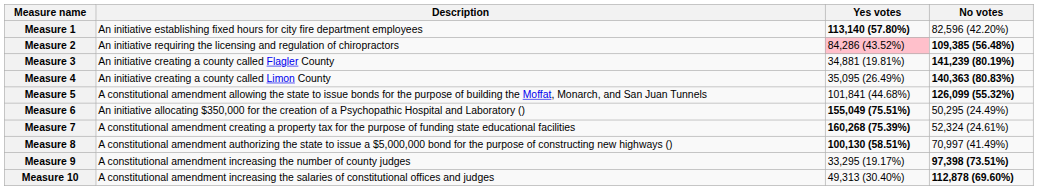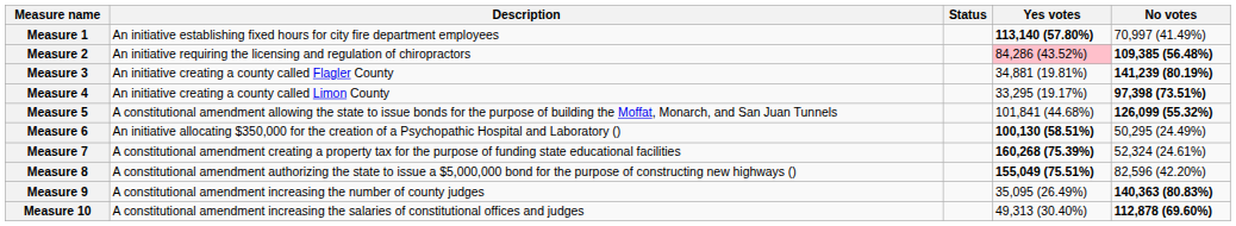+ column: Status
Measure 1 | No votes: 82,596 (42.20%) -> 70,997 (41.49%)
Measure 4 | Yes votes: 35,095 (26.49%) -> 33,295 (19.17%)
Measure 4 | No votes: 140,363 (80.83%) -> 97,398 (73.51%)
Measure 6 | Yes votes: 155,049 (75.51%) -> 100,130 (58.51%)
Measure 8 | Yes votes: 100,130 (58.51%) -> 155,049 (75.51%)
Measure 8 | No votes: 70,997 (41.49%) -> 82,596 (42.20%)
Measure 9 | Yes votes: 33,295 (19.17%) -> 35,095 (26.49%)
Measure 9 | No votes: 97,398 (73.51%) -> 140,363 (80.83%)
